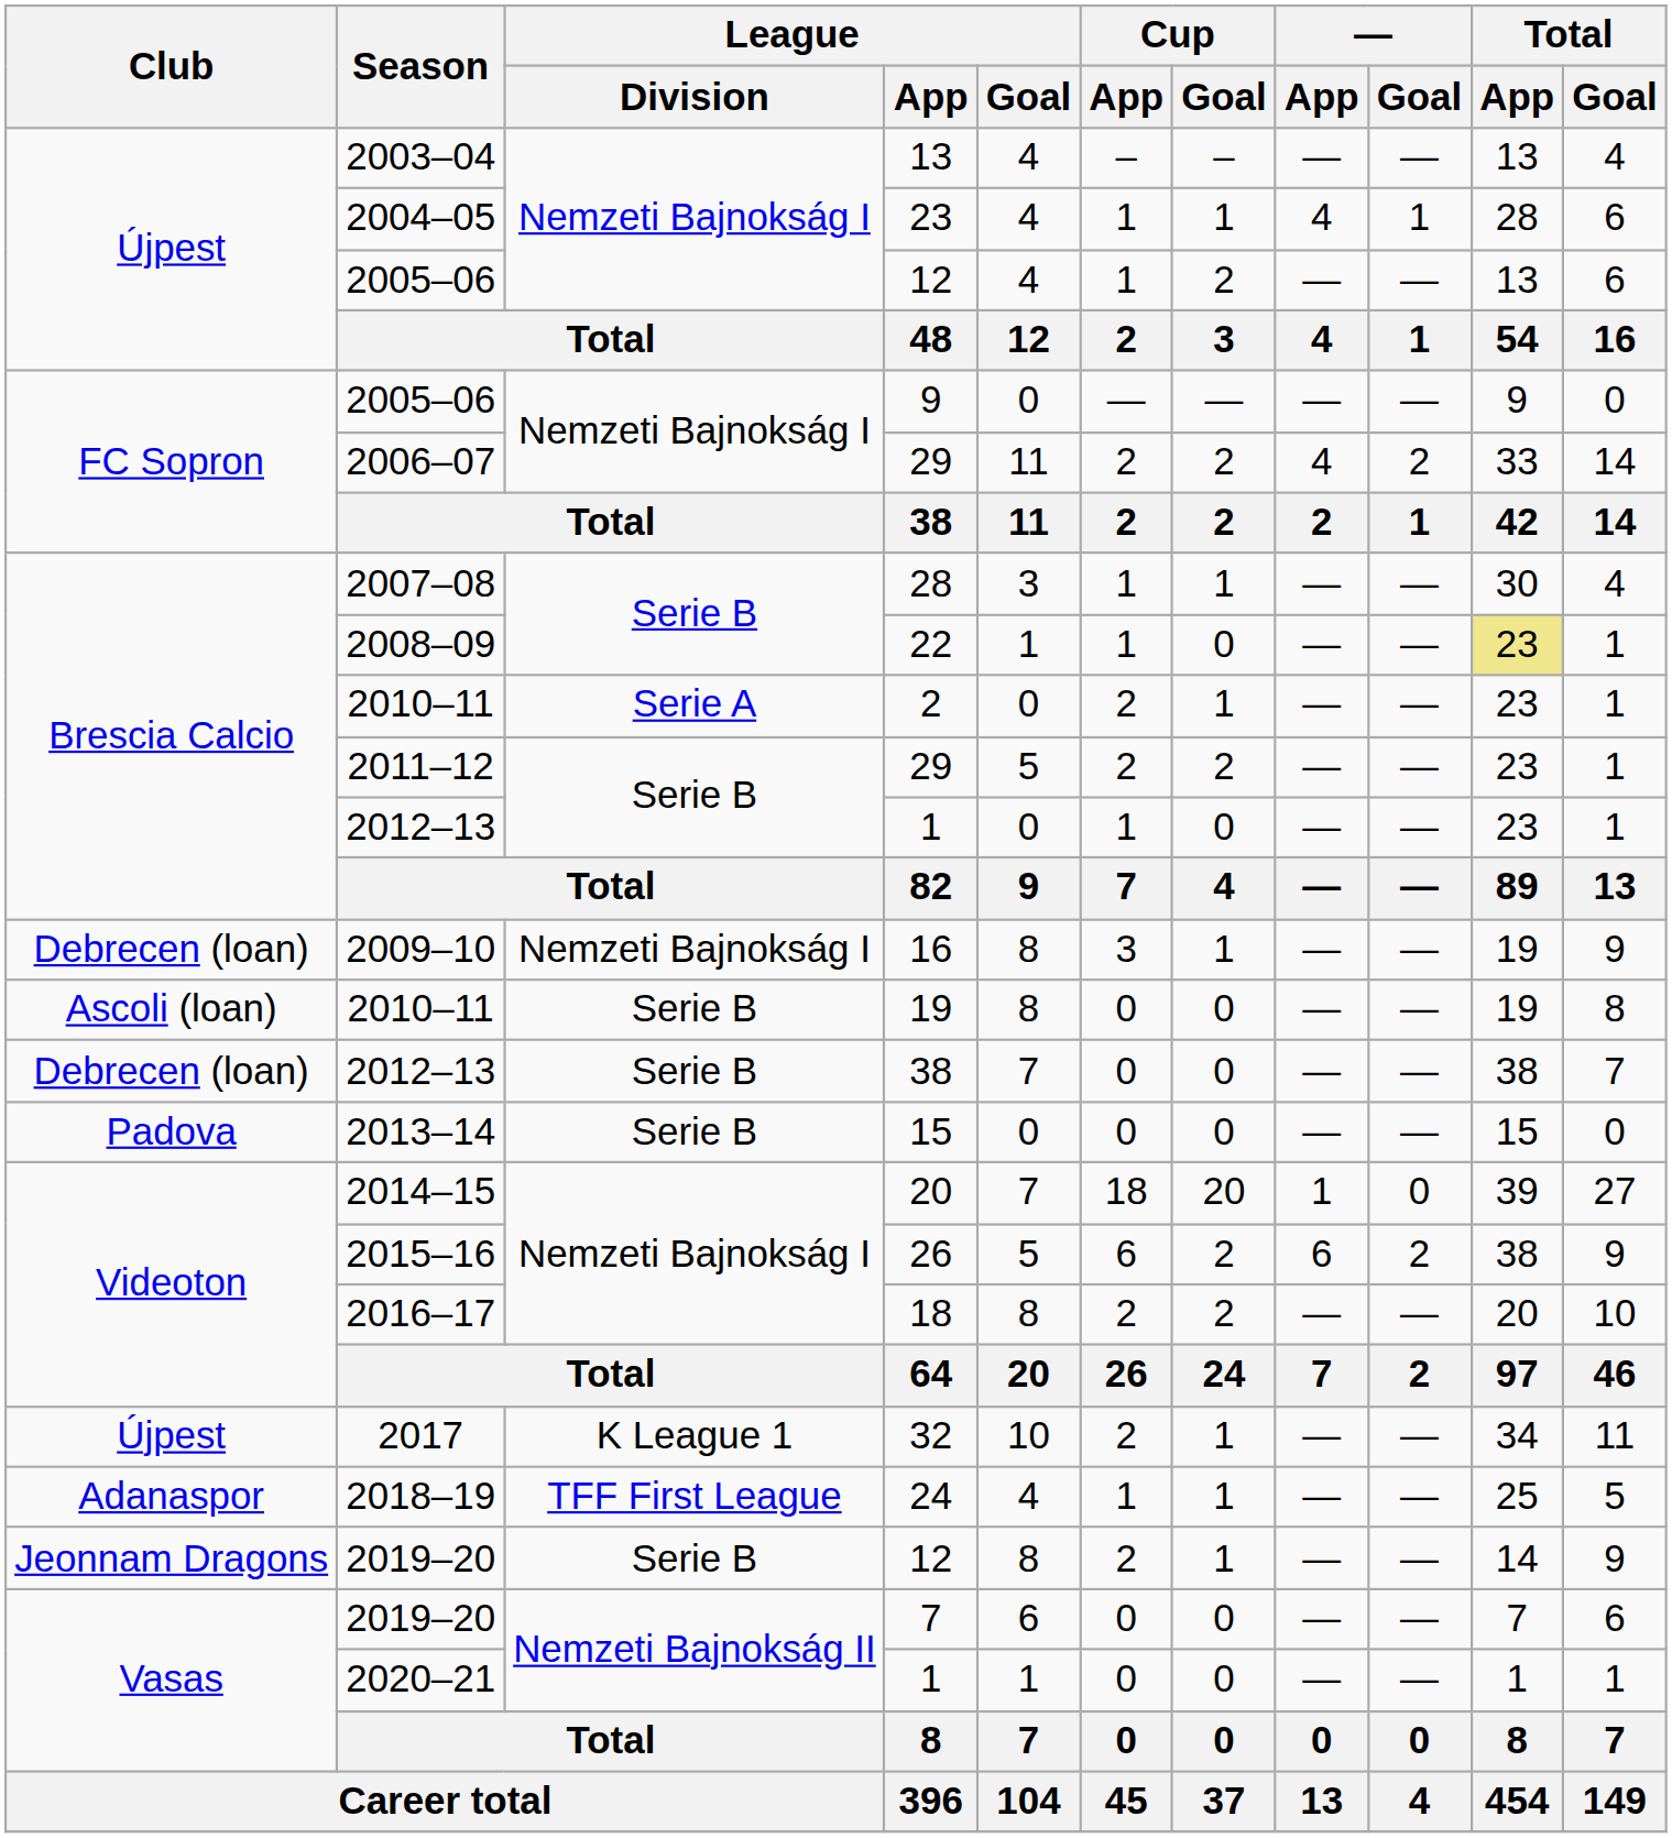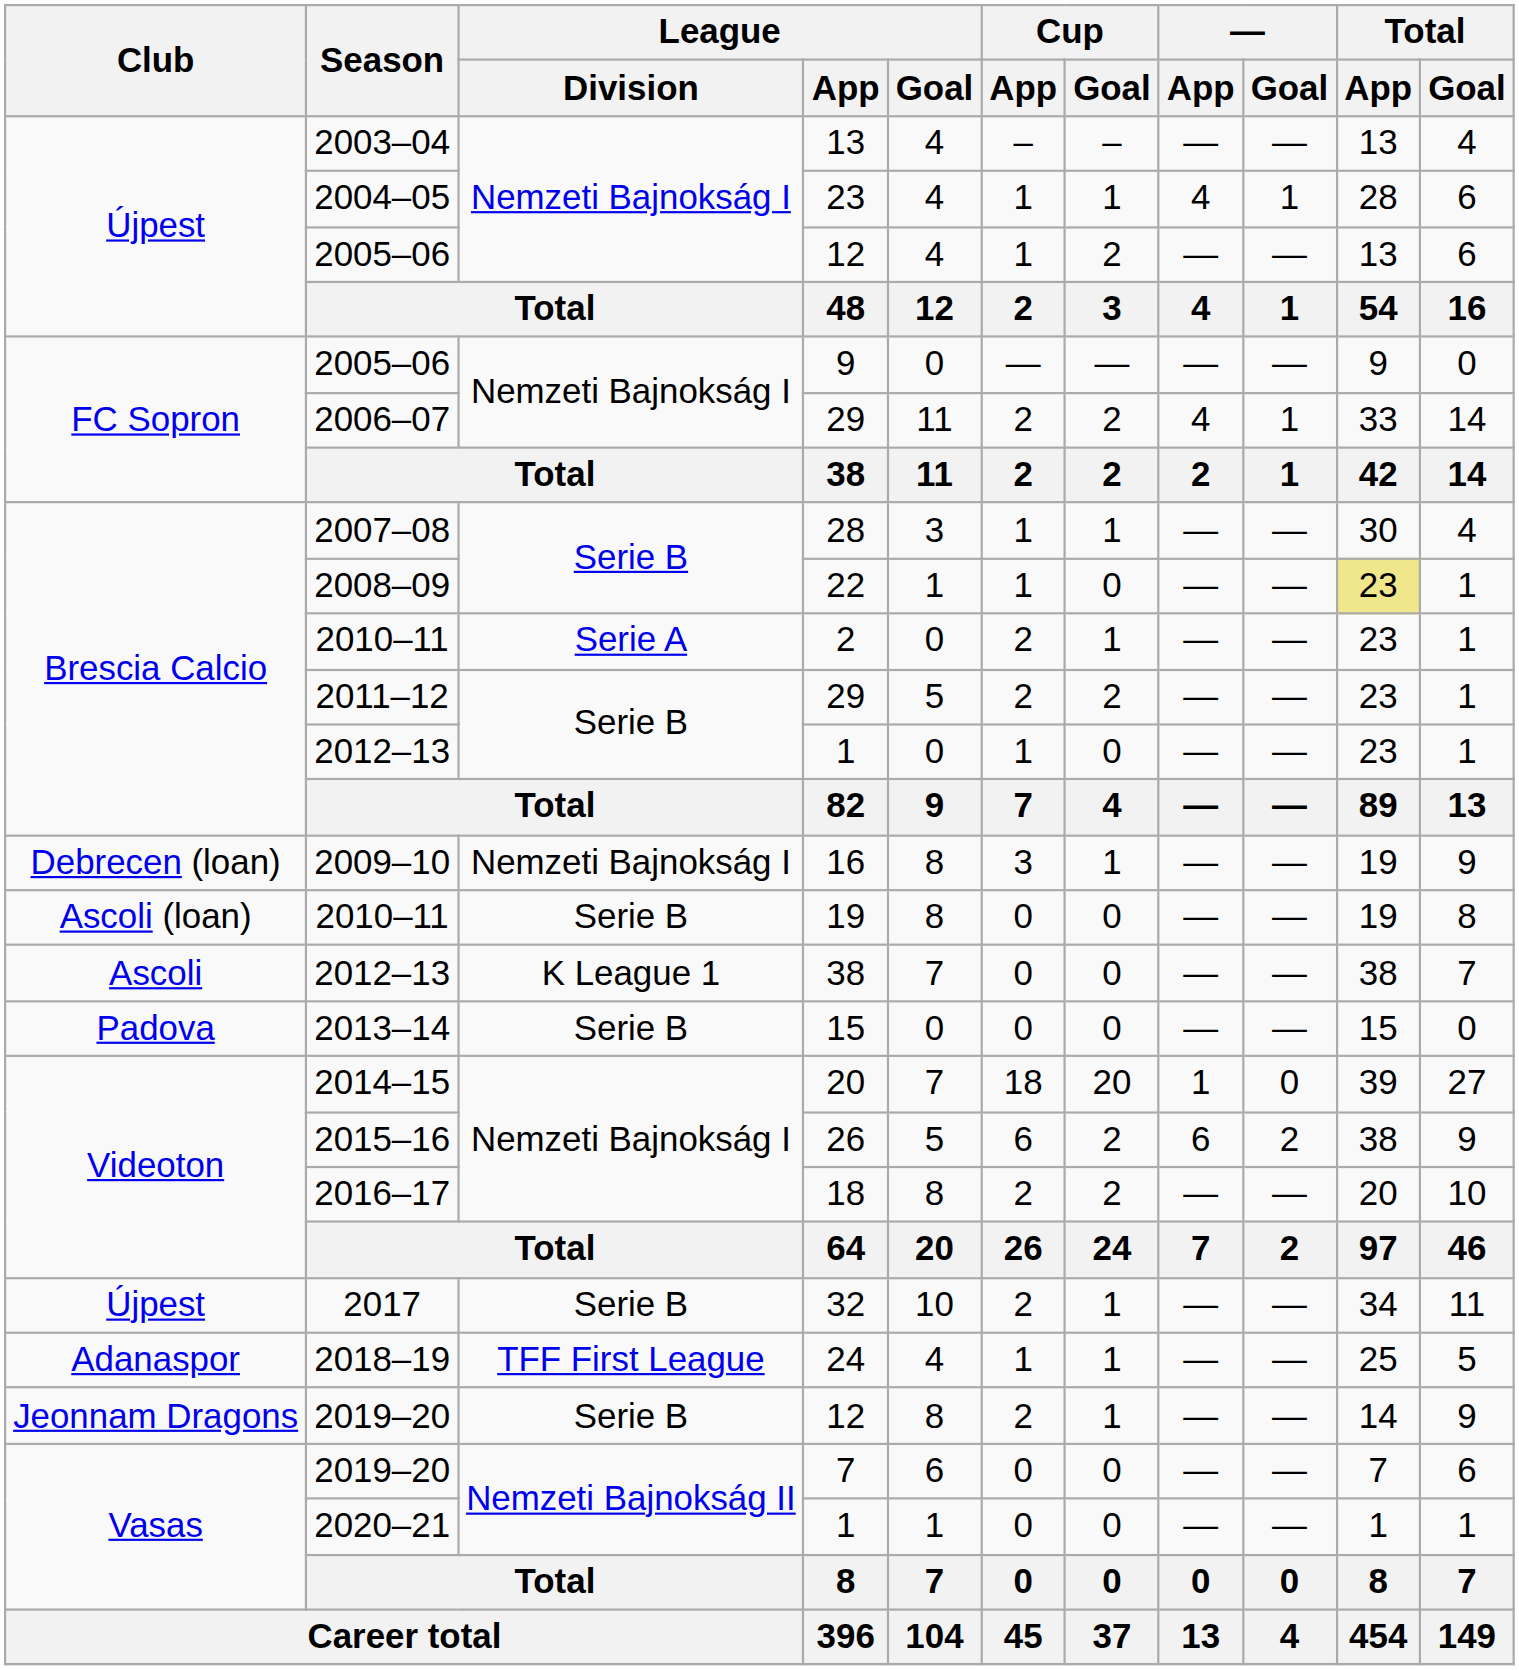2006–07 / 29 | — / Goal: 2 -> 1
2012–13 / 38 | Club: Debrecen (loan) -> Ascoli
2012–13 / 38 | League / Division: Serie B -> K League 1
32 | League / Division: K League 1 -> Serie B
